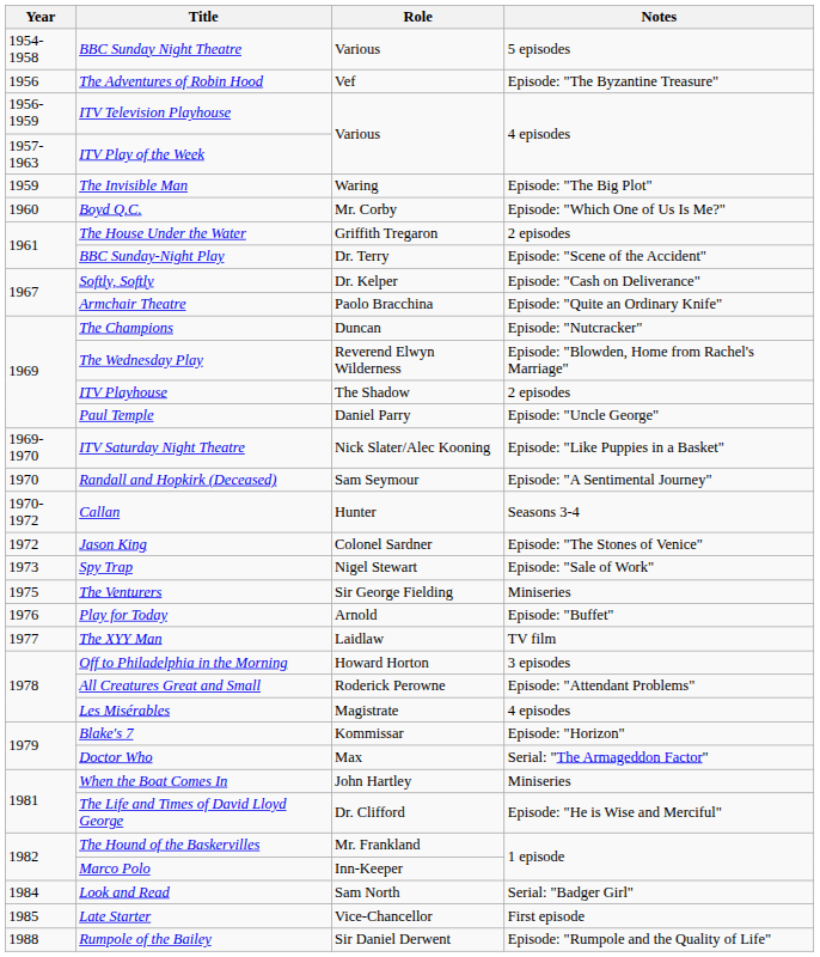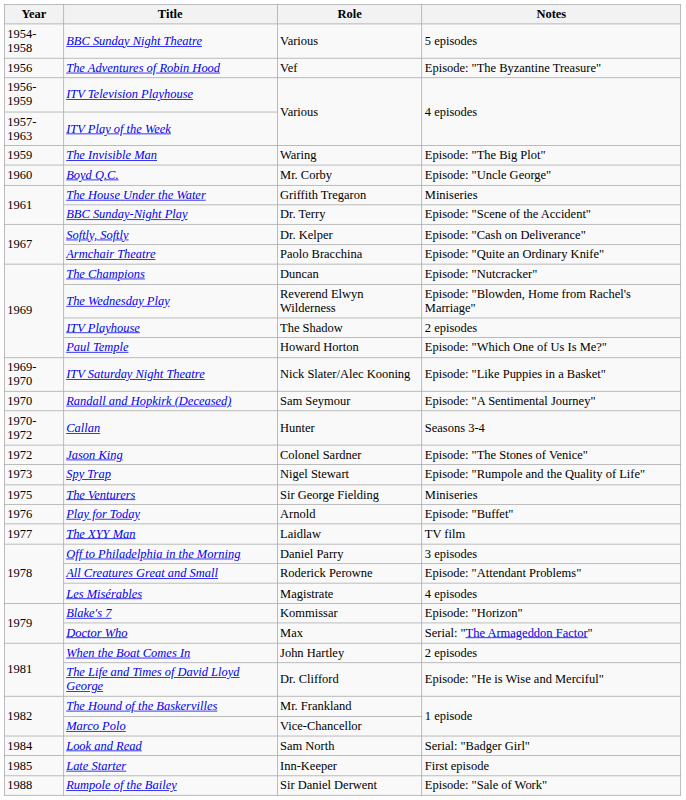Boyd Q.C. | Notes: Episode: "Which One of Us Is Me?" -> Episode: "Uncle George"
The House Under the Water | Notes: 2 episodes -> Miniseries
Paul Temple | Role: Daniel Parry -> Howard Horton
Paul Temple | Notes: Episode: "Uncle George" -> Episode: "Which One of Us Is Me?"
Spy Trap | Notes: Episode: "Sale of Work" -> Episode: "Rumpole and the Quality of Life"
Off to Philadelphia in the Morning | Role: Howard Horton -> Daniel Parry
When the Boat Comes In | Notes: Miniseries -> 2 episodes
Marco Polo | Role: Inn-Keeper -> Vice-Chancellor
Late Starter | Role: Vice-Chancellor -> Inn-Keeper
Rumpole of the Bailey | Notes: Episode: "Rumpole and the Quality of Life" -> Episode: "Sale of Work"
